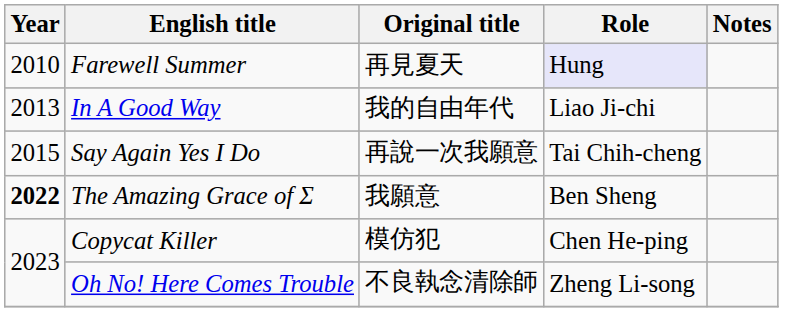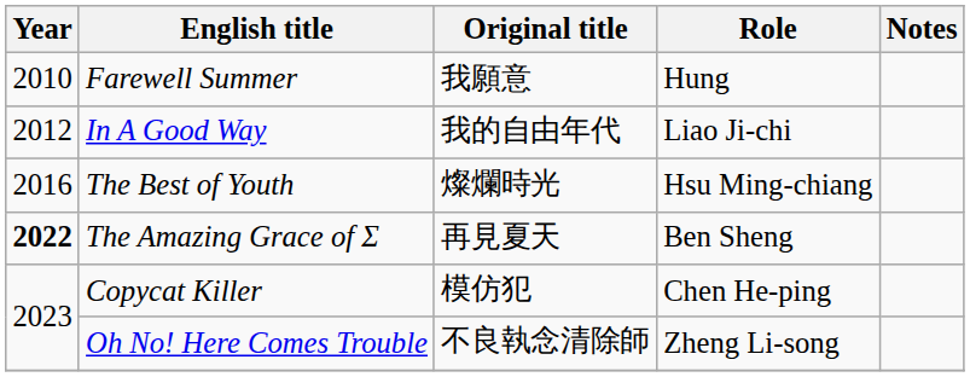Farewell Summer | Original title: 再見夏天 -> 我願意
Farewell Summer | Role: lavender background -> no background
In A Good Way | Year: 2013 -> 2012
- row: 2015 | Say Again Yes I Do | 再說一次我願意 | Tai Chih-cheng
+ row: 2016 | The Best of Youth | 燦爛時光 | Hsu Ming-chiang
The Amazing Grace of Σ | Original title: 我願意 -> 再見夏天
